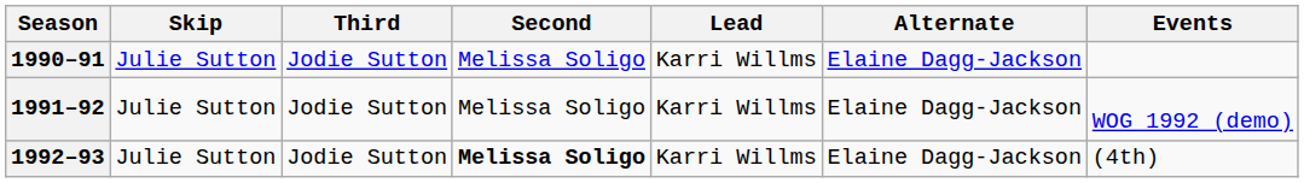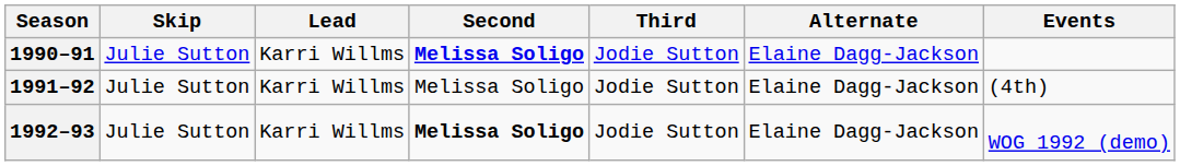columns swapped: Third <-> Lead
1990–91 | Second: normal -> bold
1991–92 | Events: WOG 1992 (demo) -> (4th)
1992–93 | Events: (4th) -> WOG 1992 (demo)
